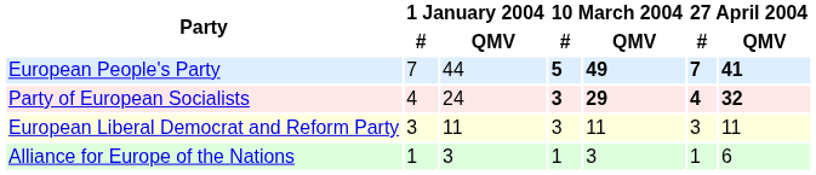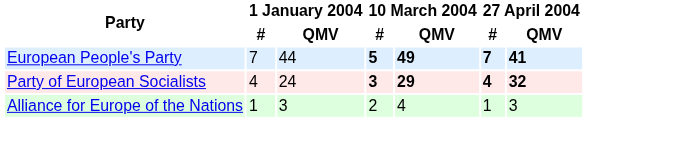- row: European Liberal Democrat and Reform Party | 3 | 11 | 3 | 11 | 3 | 11
Alliance for Europe of the Nations | 10 March 2004 / #: 1 -> 2
Alliance for Europe of the Nations | 10 March 2004 / QMV: 3 -> 4
Alliance for Europe of the Nations | 27 April 2004 / QMV: 6 -> 3
